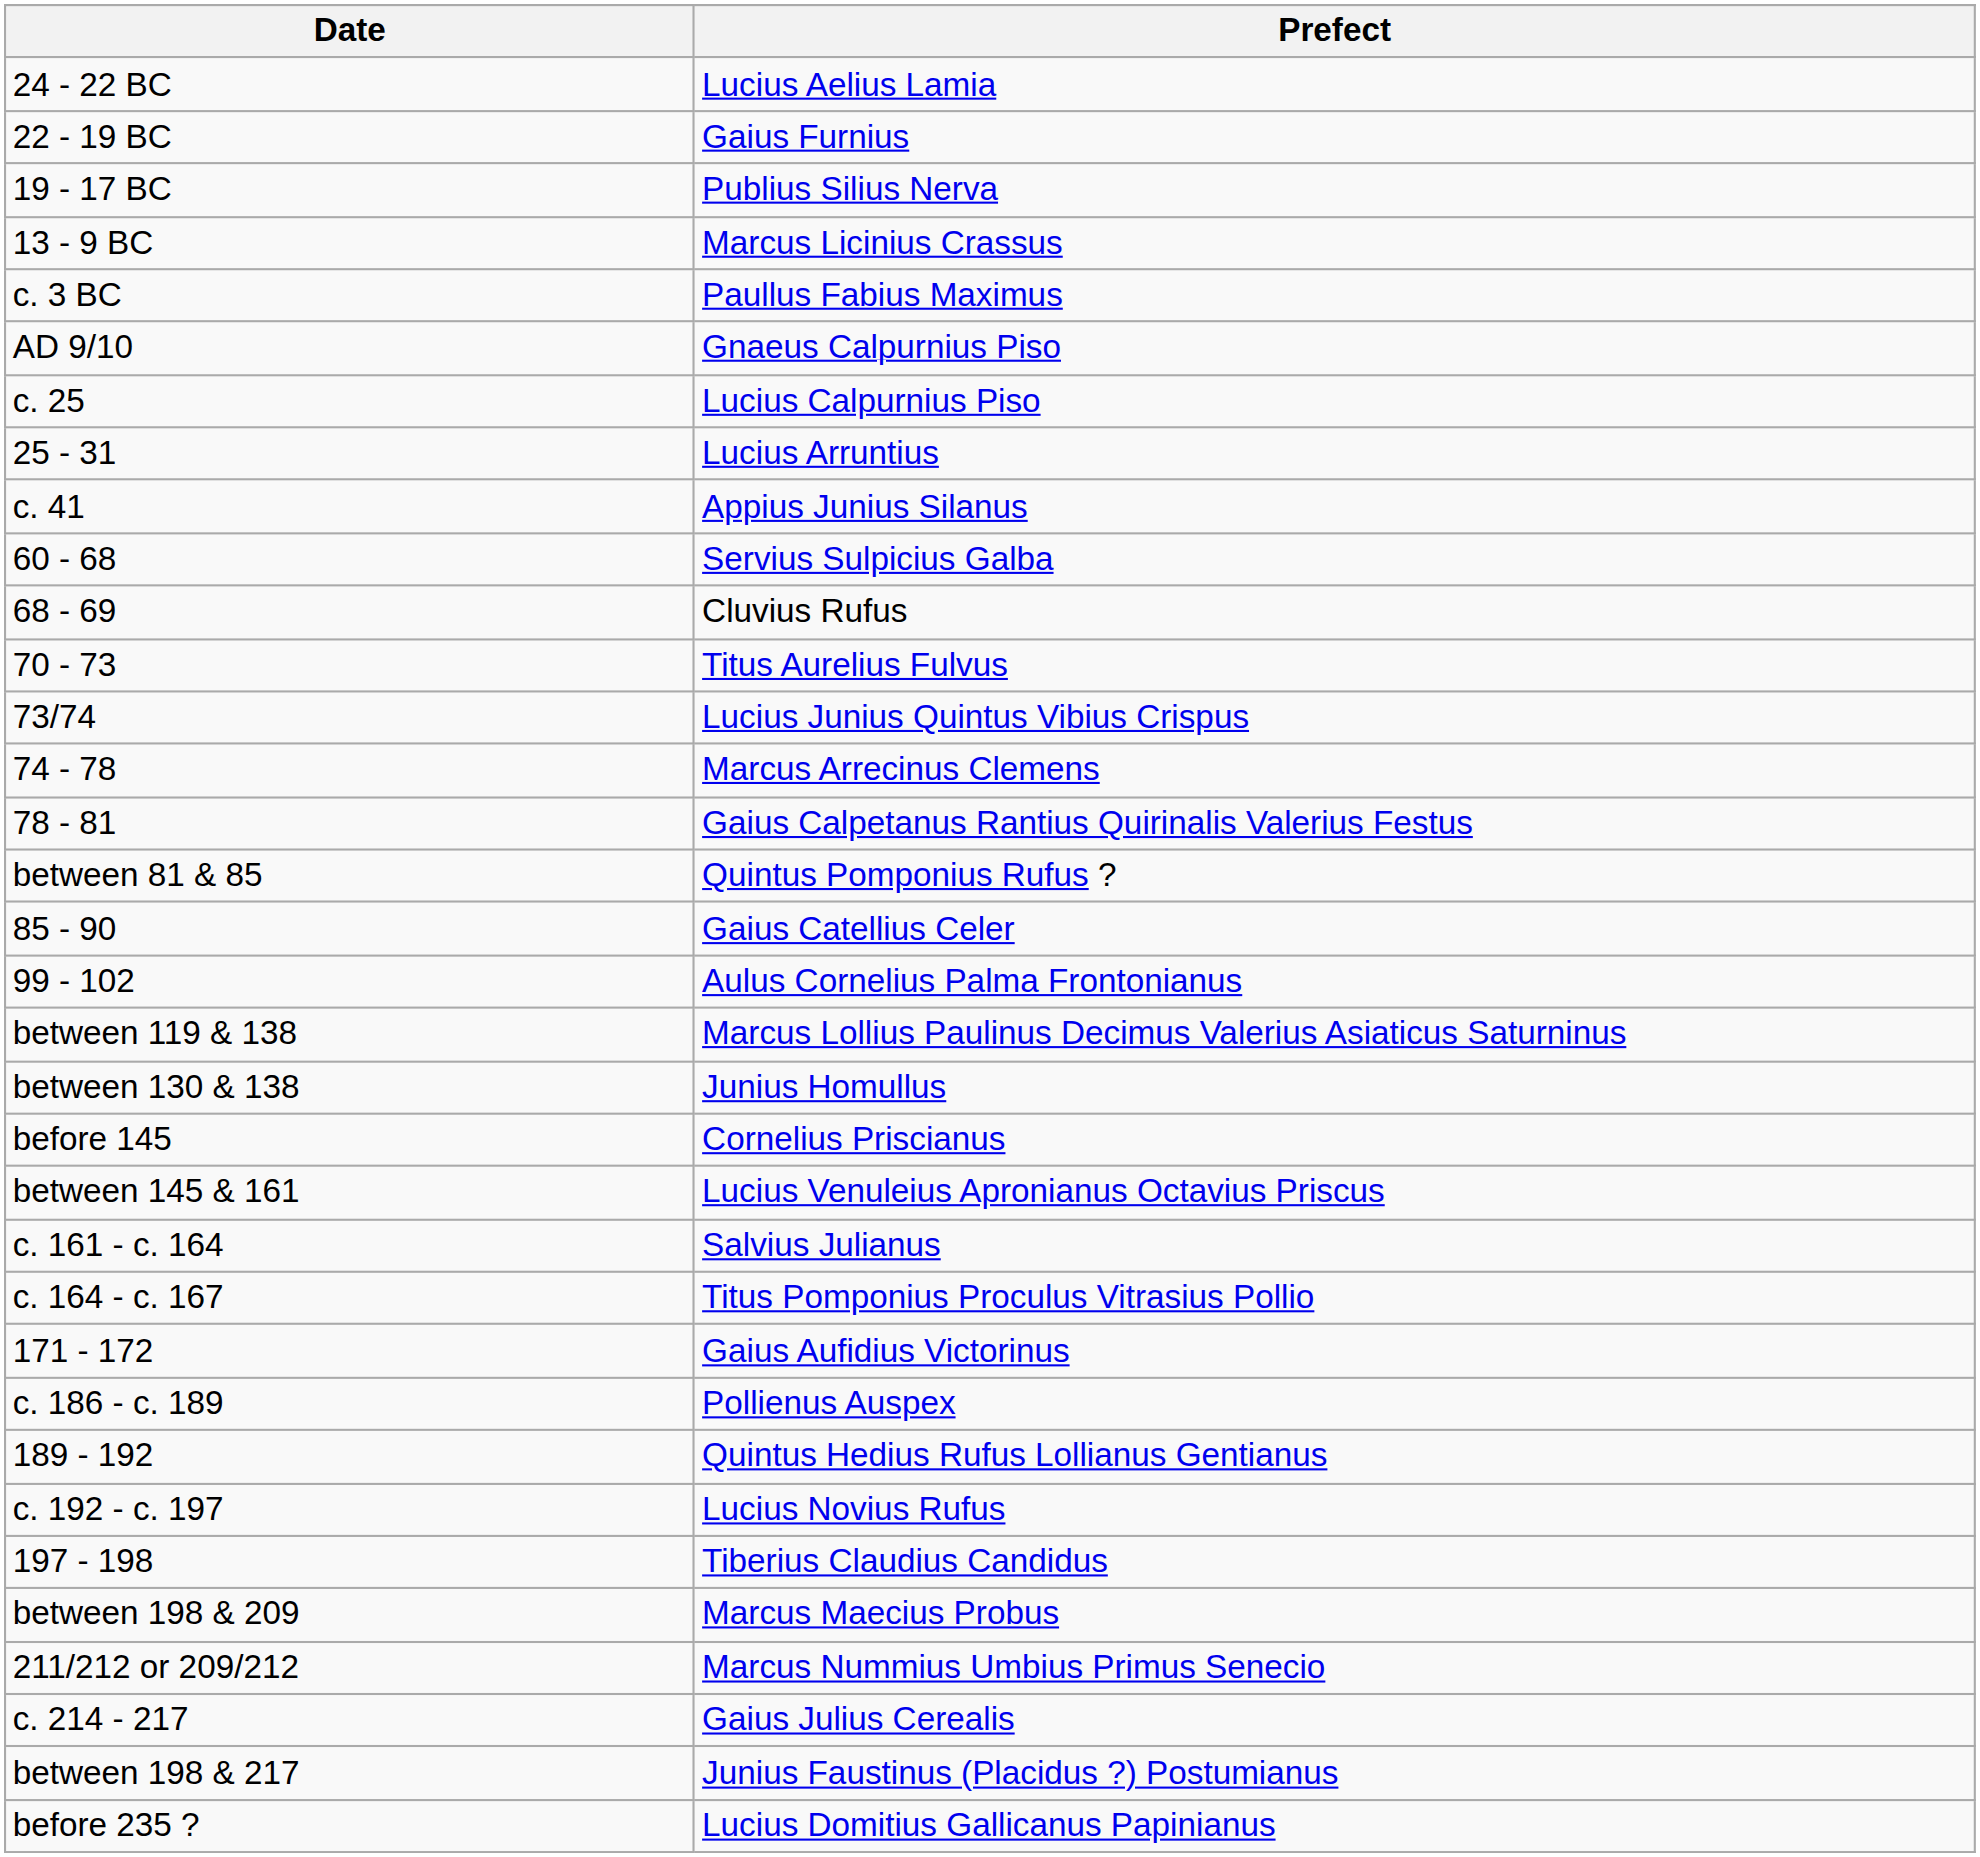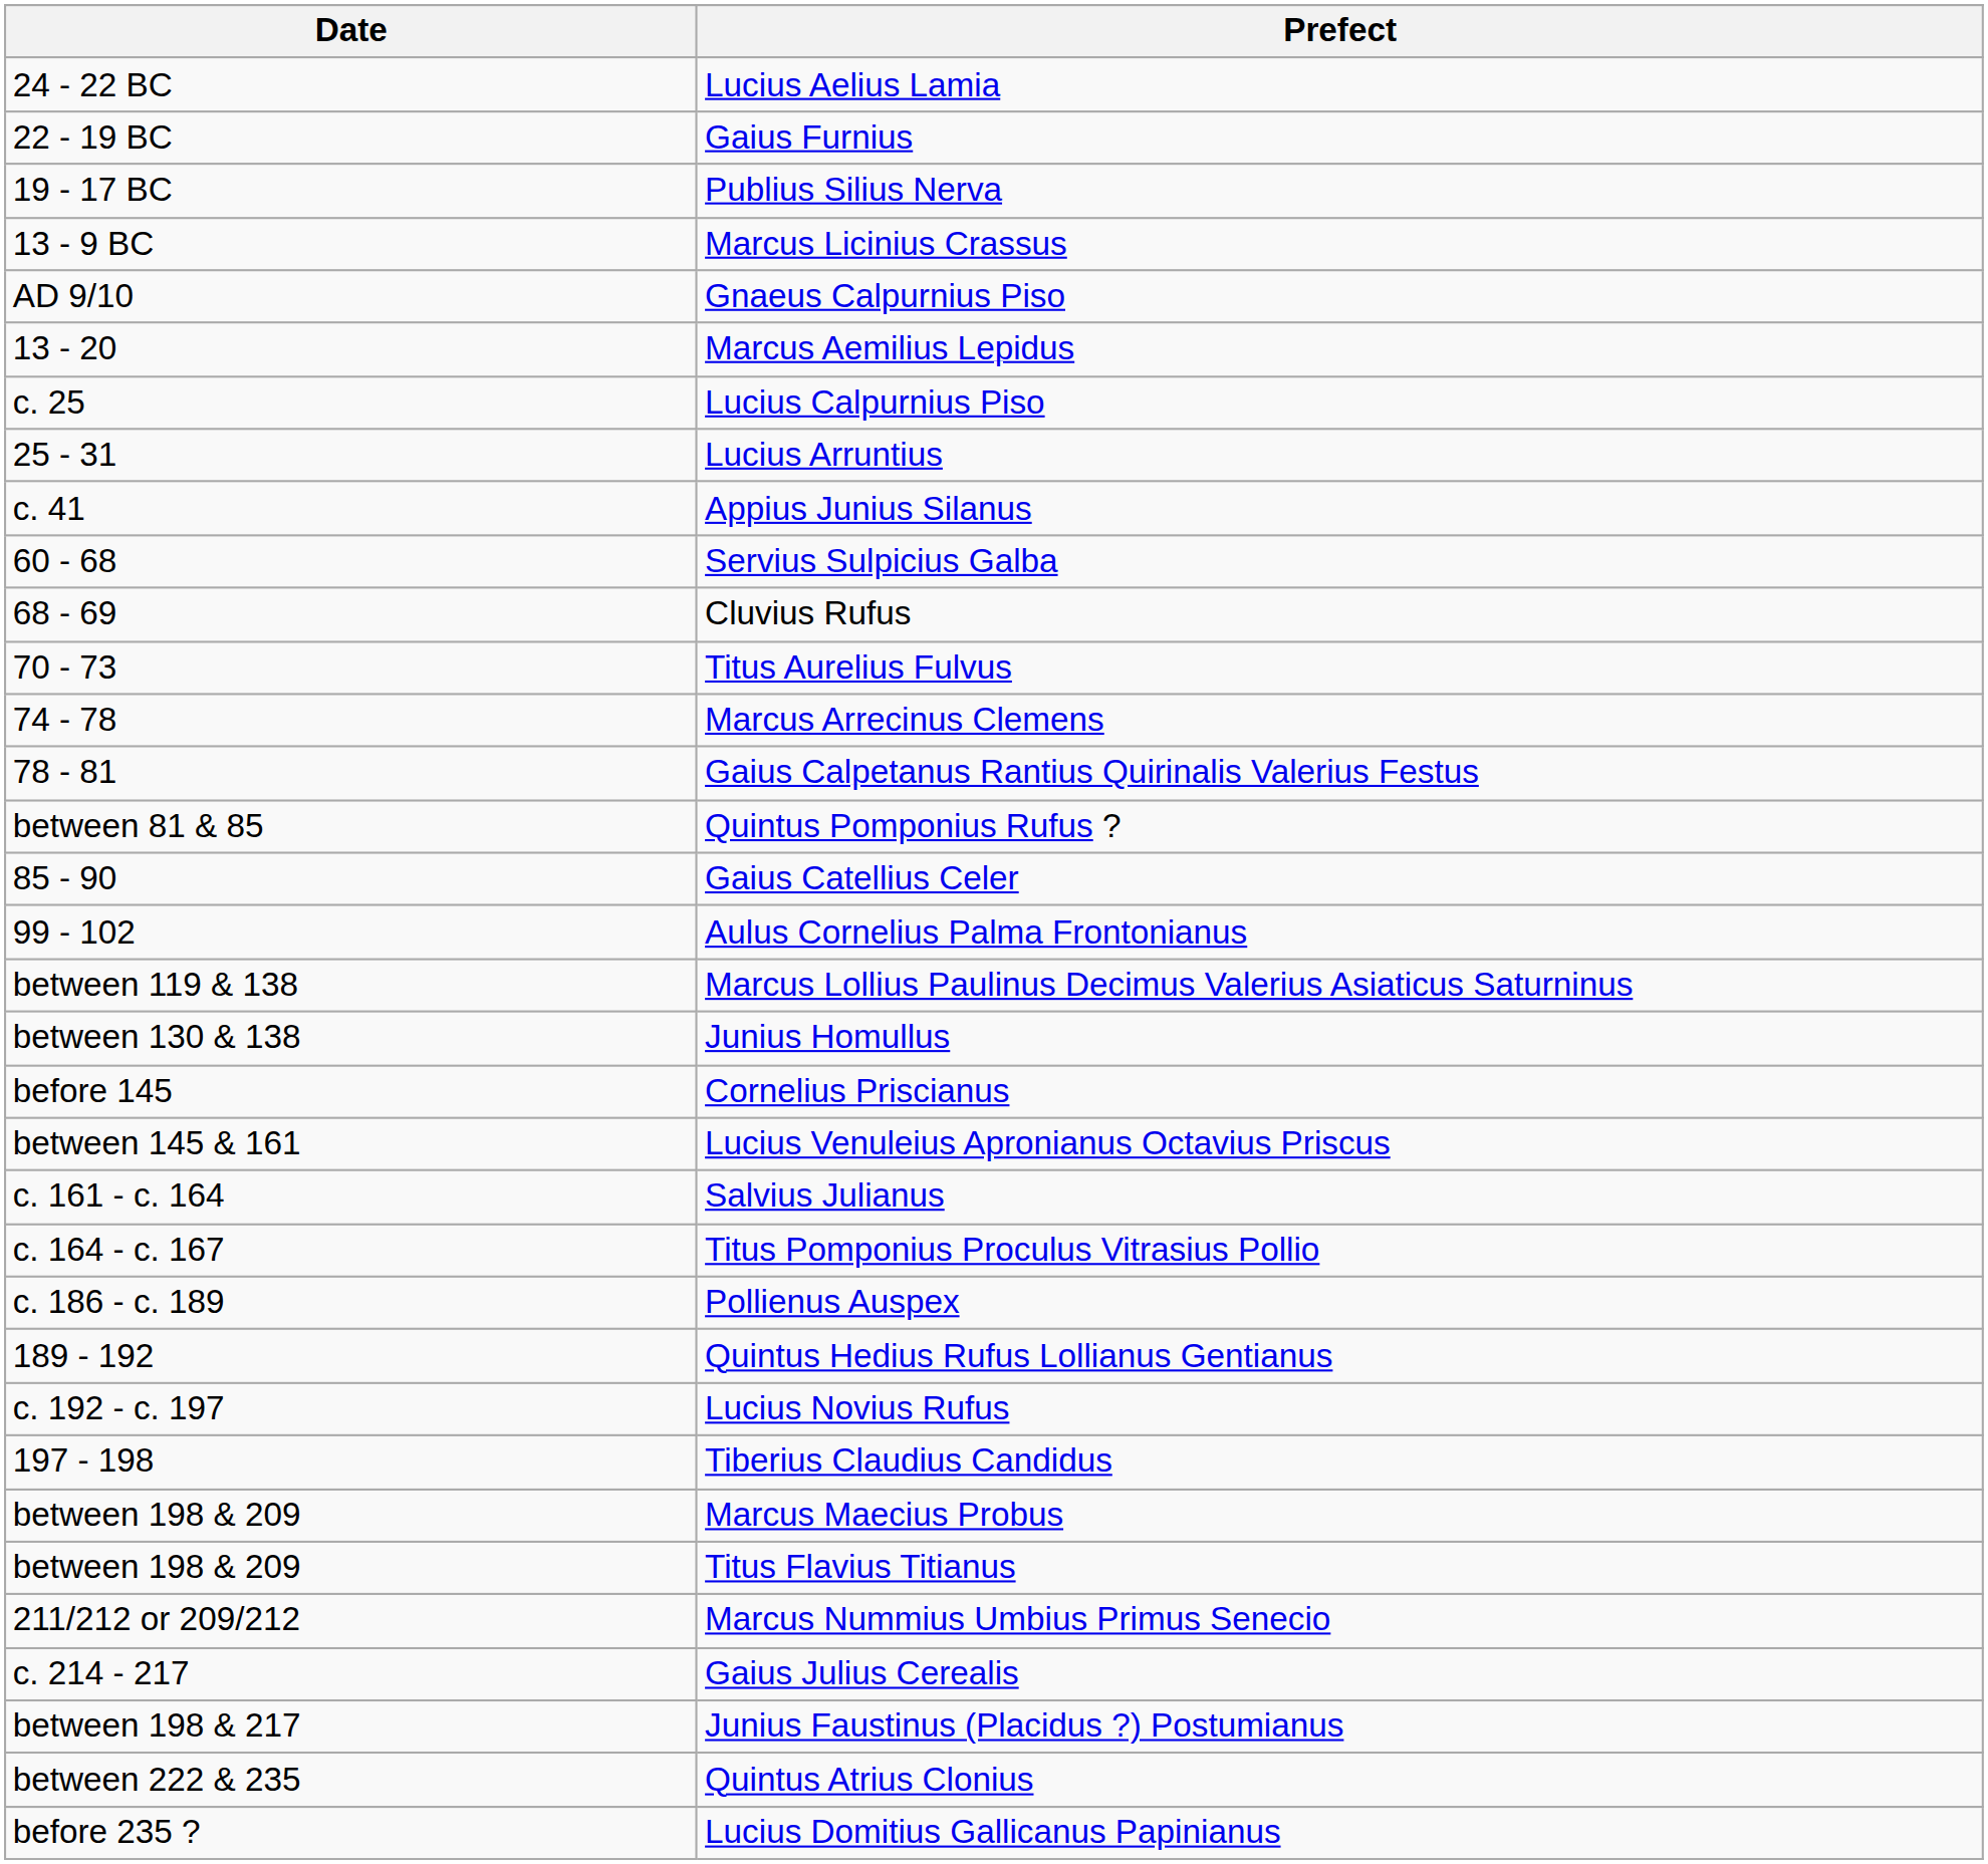- row: c. 3 BC | Paullus Fabius Maximus
+ row: 13 - 20 | Marcus Aemilius Lepidus
- row: 73/74 | Lucius Junius Quintus Vibius Crispus
- row: 171 - 172 | Gaius Aufidius Victorinus
+ row: between 198 & 209 | Titus Flavius Titianus
+ row: between 222 & 235 | Quintus Atrius Clonius
